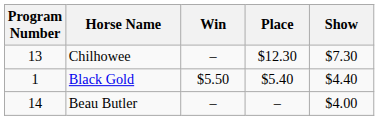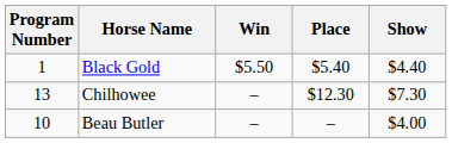rows swapped: Black Gold <-> Chilhowee
Beau Butler | Program Number: 14 -> 10
